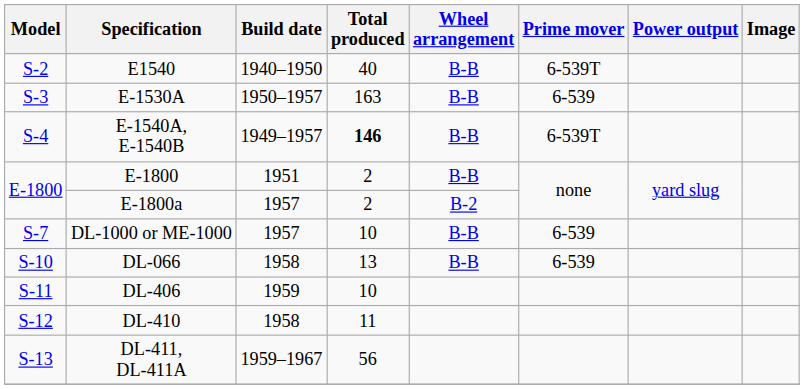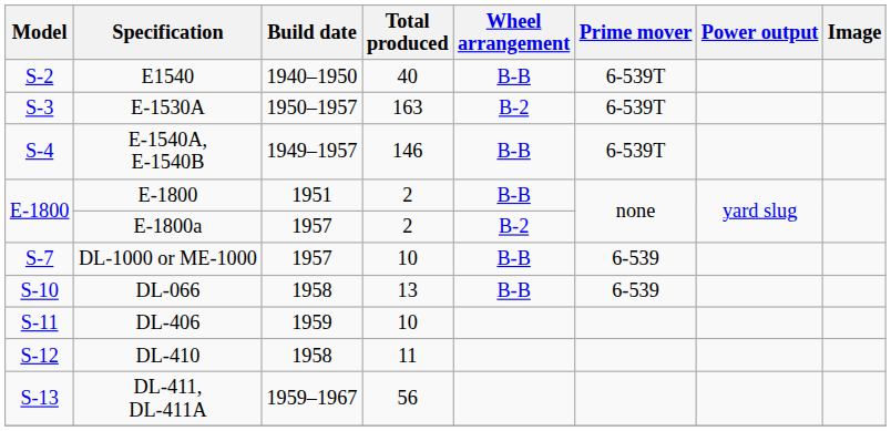E-1530A | Wheel arrangement: B-B -> B-2
E-1530A | Prime mover: 6-539 -> 6-539T
E-1540A, E-1540B | Total produced: bold -> normal
